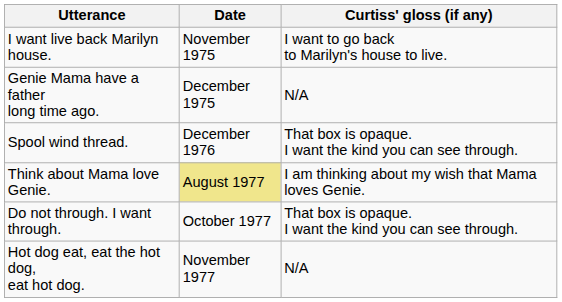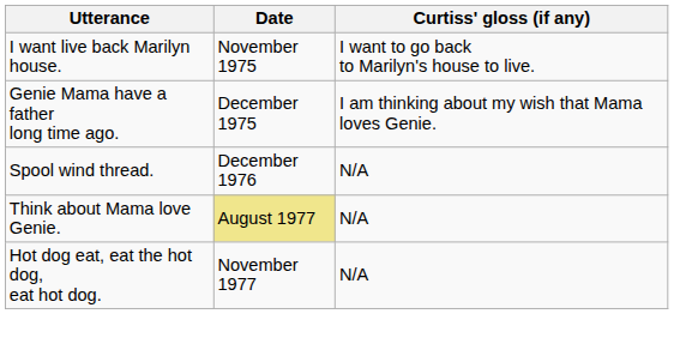Genie Mama have a father long time ago. | Curtiss' gloss (if any): N/A -> I am thinking about my wish that Mama loves Genie.
Spool wind thread. | Curtiss' gloss (if any): That box is opaque. I want the kind you can see through. -> N/A
Think about Mama love Genie. | Curtiss' gloss (if any): I am thinking about my wish that Mama loves Genie. -> N/A
- row: Do not through. I want through. | October 1977 | That box is opaque. I want the kind you can see through.
